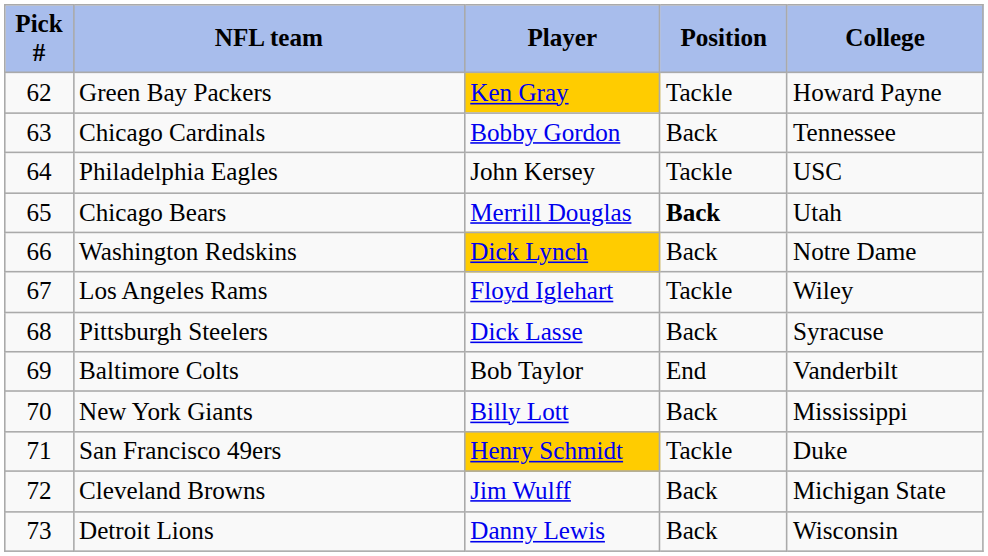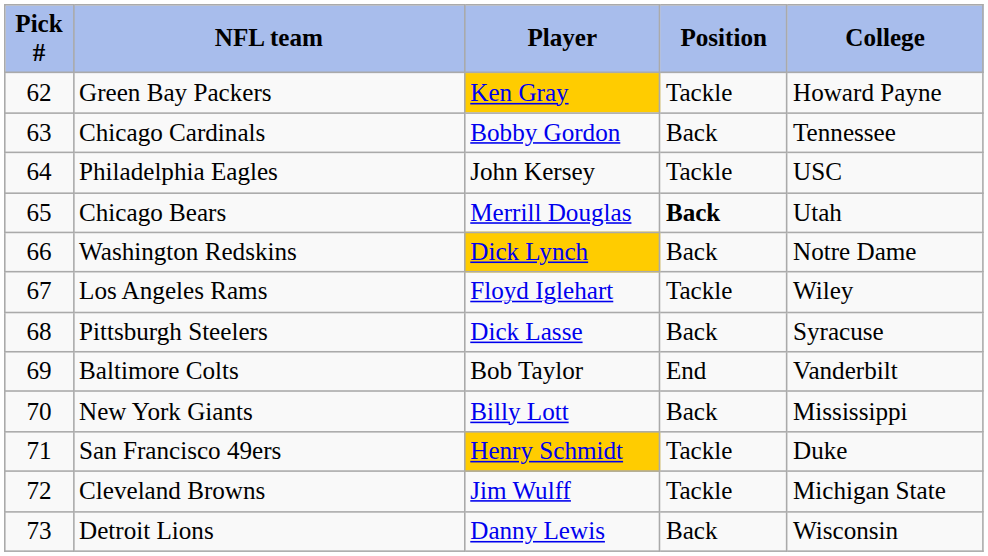Cleveland Browns | Position: Back -> Tackle
